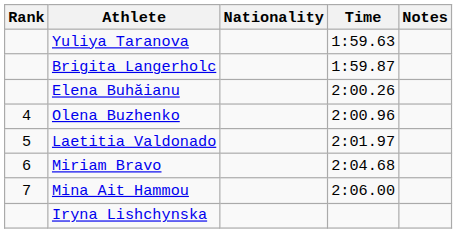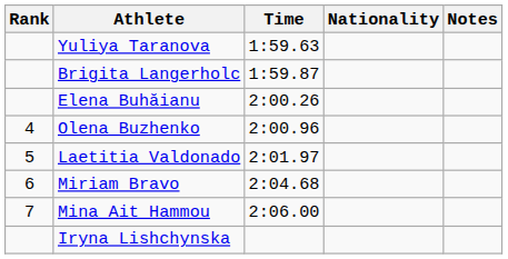columns swapped: Nationality <-> Time
